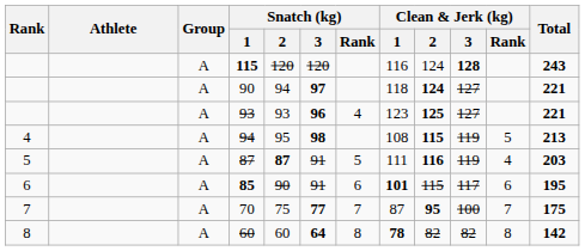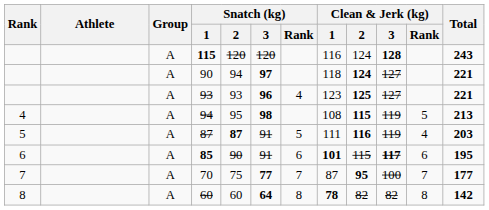85 | Clean & Jerk (kg) / 3: normal -> bold
70 | Total: 175 -> 177
